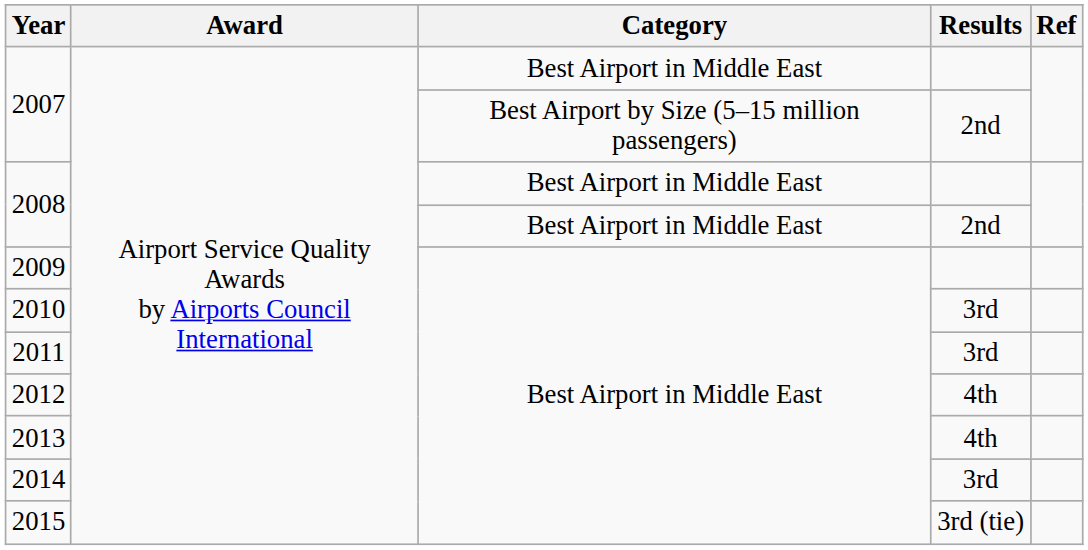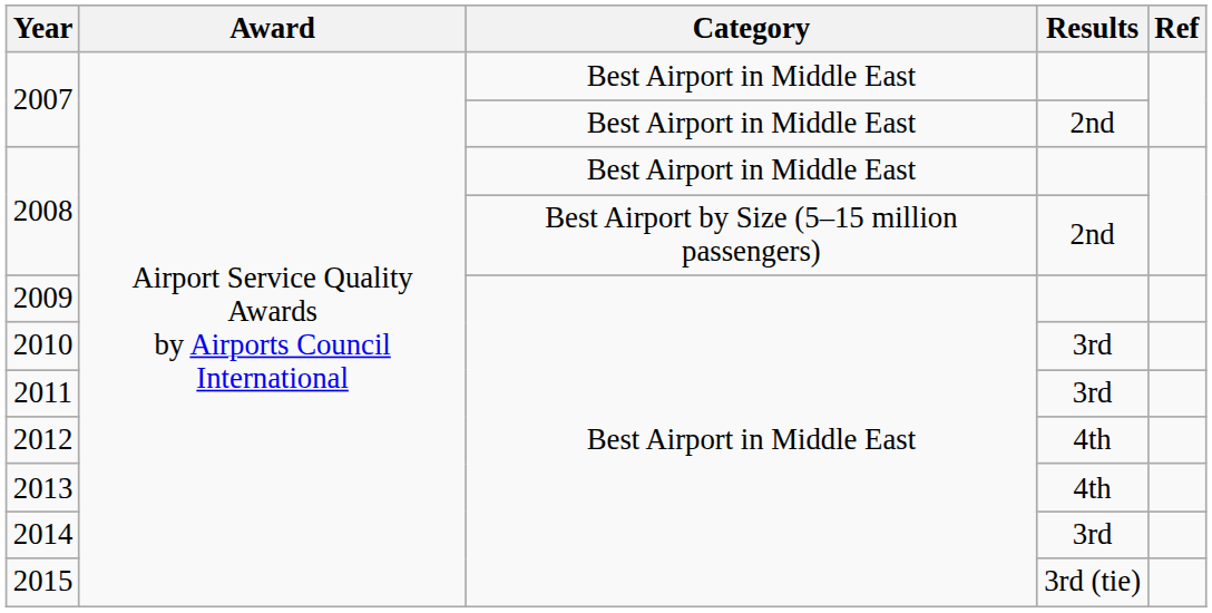2007 / 2nd | Category: Best Airport by Size (5–15 million passengers) -> Best Airport in Middle East
2008 / 2nd | Category: Best Airport in Middle East -> Best Airport by Size (5–15 million passengers)
